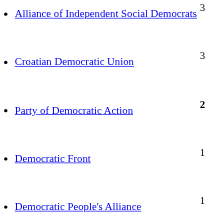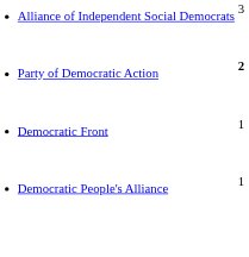- row: Croatian Democratic Union | 3
